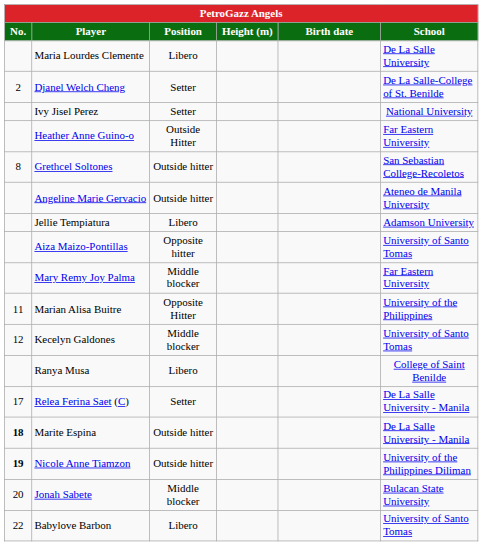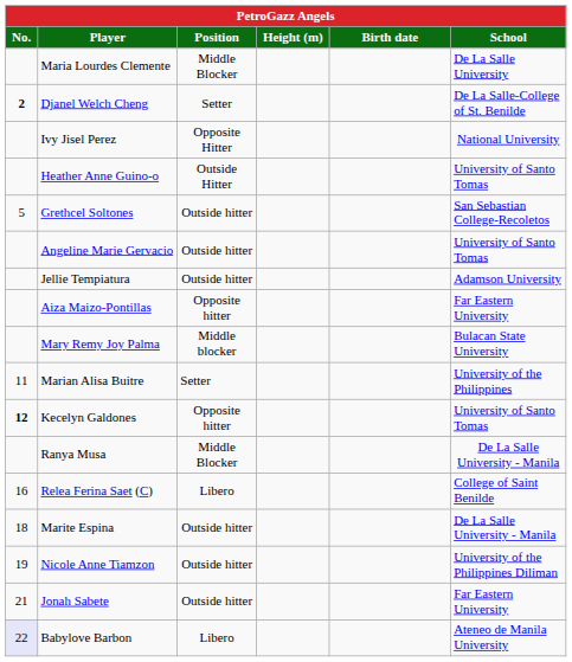Maria Lourdes Clemente | Position: Libero -> Middle Blocker
Djanel Welch Cheng | No.: normal -> bold
Ivy Jisel Perez | Position: Setter -> Opposite Hitter
Heather Anne Guino-o | School: Far Eastern University -> University of Santo Tomas
Grethcel Soltones | No.: 8 -> 5
Angeline Marie Gervacio | School: Ateneo de Manila University -> University of Santo Tomas
Jellie Tempiatura | Position: Libero -> Outside hitter
Aiza Maizo-Pontillas | School: University of Santo Tomas -> Far Eastern University
Mary Remy Joy Palma | School: Far Eastern University -> Bulacan State University
Marian Alisa Buitre | Position: Opposite Hitter -> Setter
Kecelyn Galdones | No.: normal -> bold
Kecelyn Galdones | Position: Middle blocker -> Opposite hitter
Ranya Musa | Position: Libero -> Middle Blocker
Ranya Musa | School: College of Saint Benilde -> De La Salle University - Manila
Relea Ferina Saet (C) | No.: 17 -> 16
Relea Ferina Saet (C) | Position: Setter -> Libero
Relea Ferina Saet (C) | School: De La Salle University - Manila -> College of Saint Benilde
Marite Espina | No.: bold -> normal
Nicole Anne Tiamzon | No.: bold -> normal
Jonah Sabete | No.: 20 -> 21
Jonah Sabete | Position: Middle blocker -> Outside hitter
Jonah Sabete | School: Bulacan State University -> Far Eastern University
Babylove Barbon | No.: no background -> lavender background
Babylove Barbon | School: University of Santo Tomas -> Ateneo de Manila University
